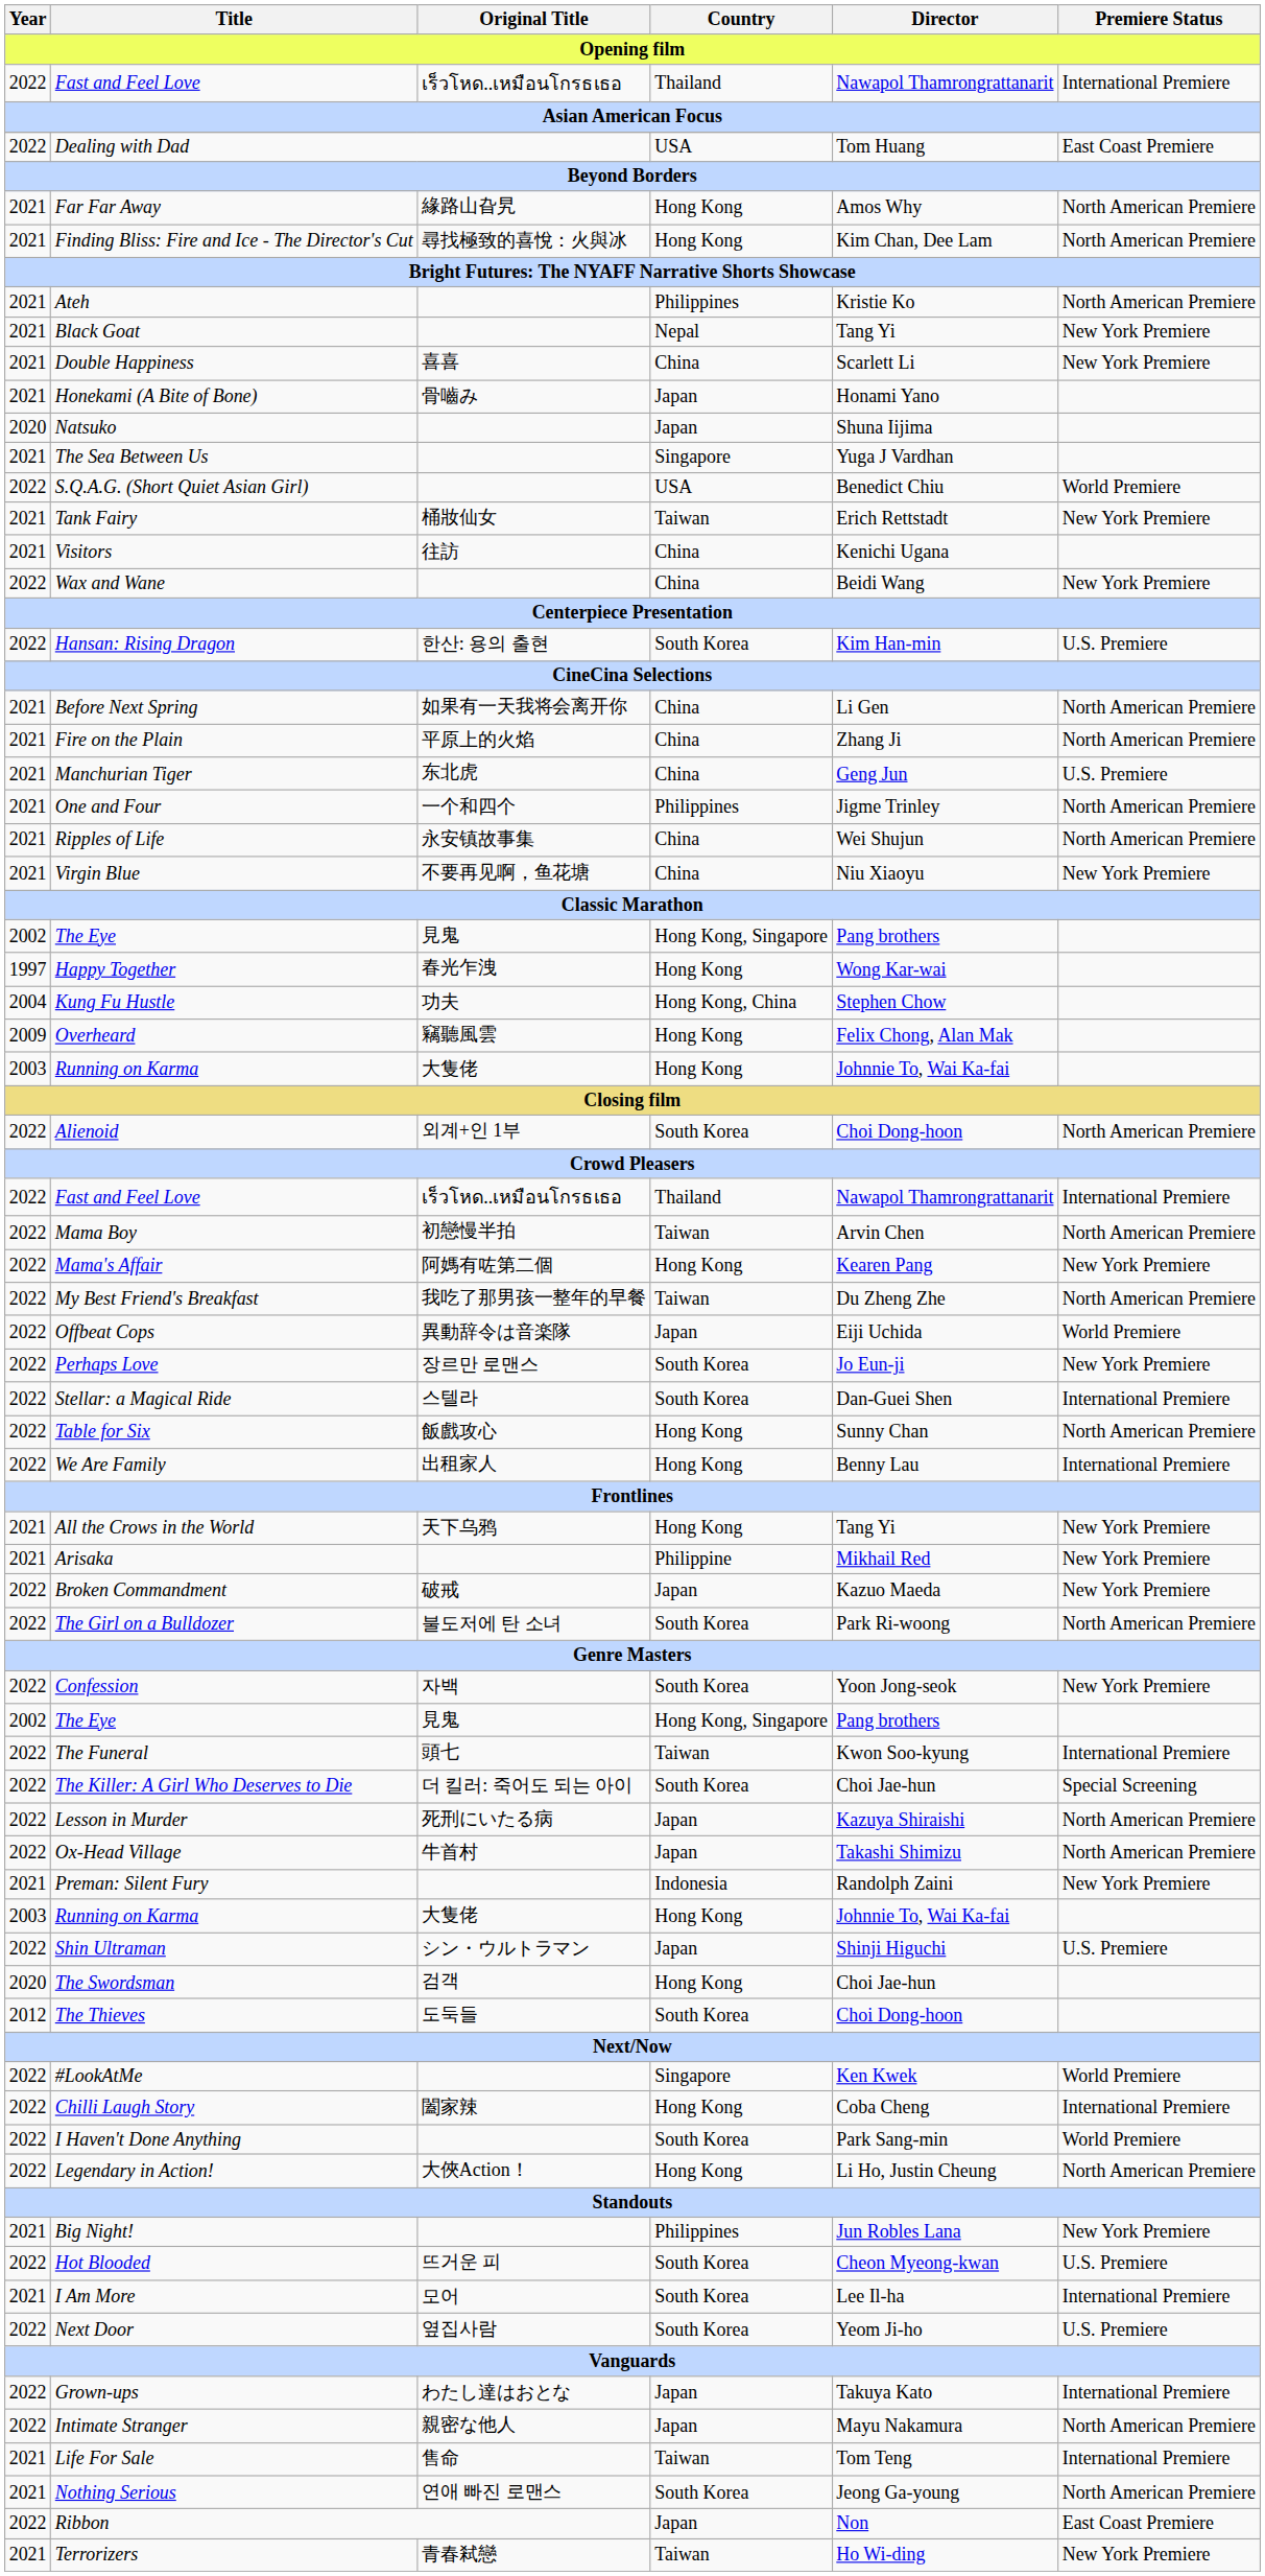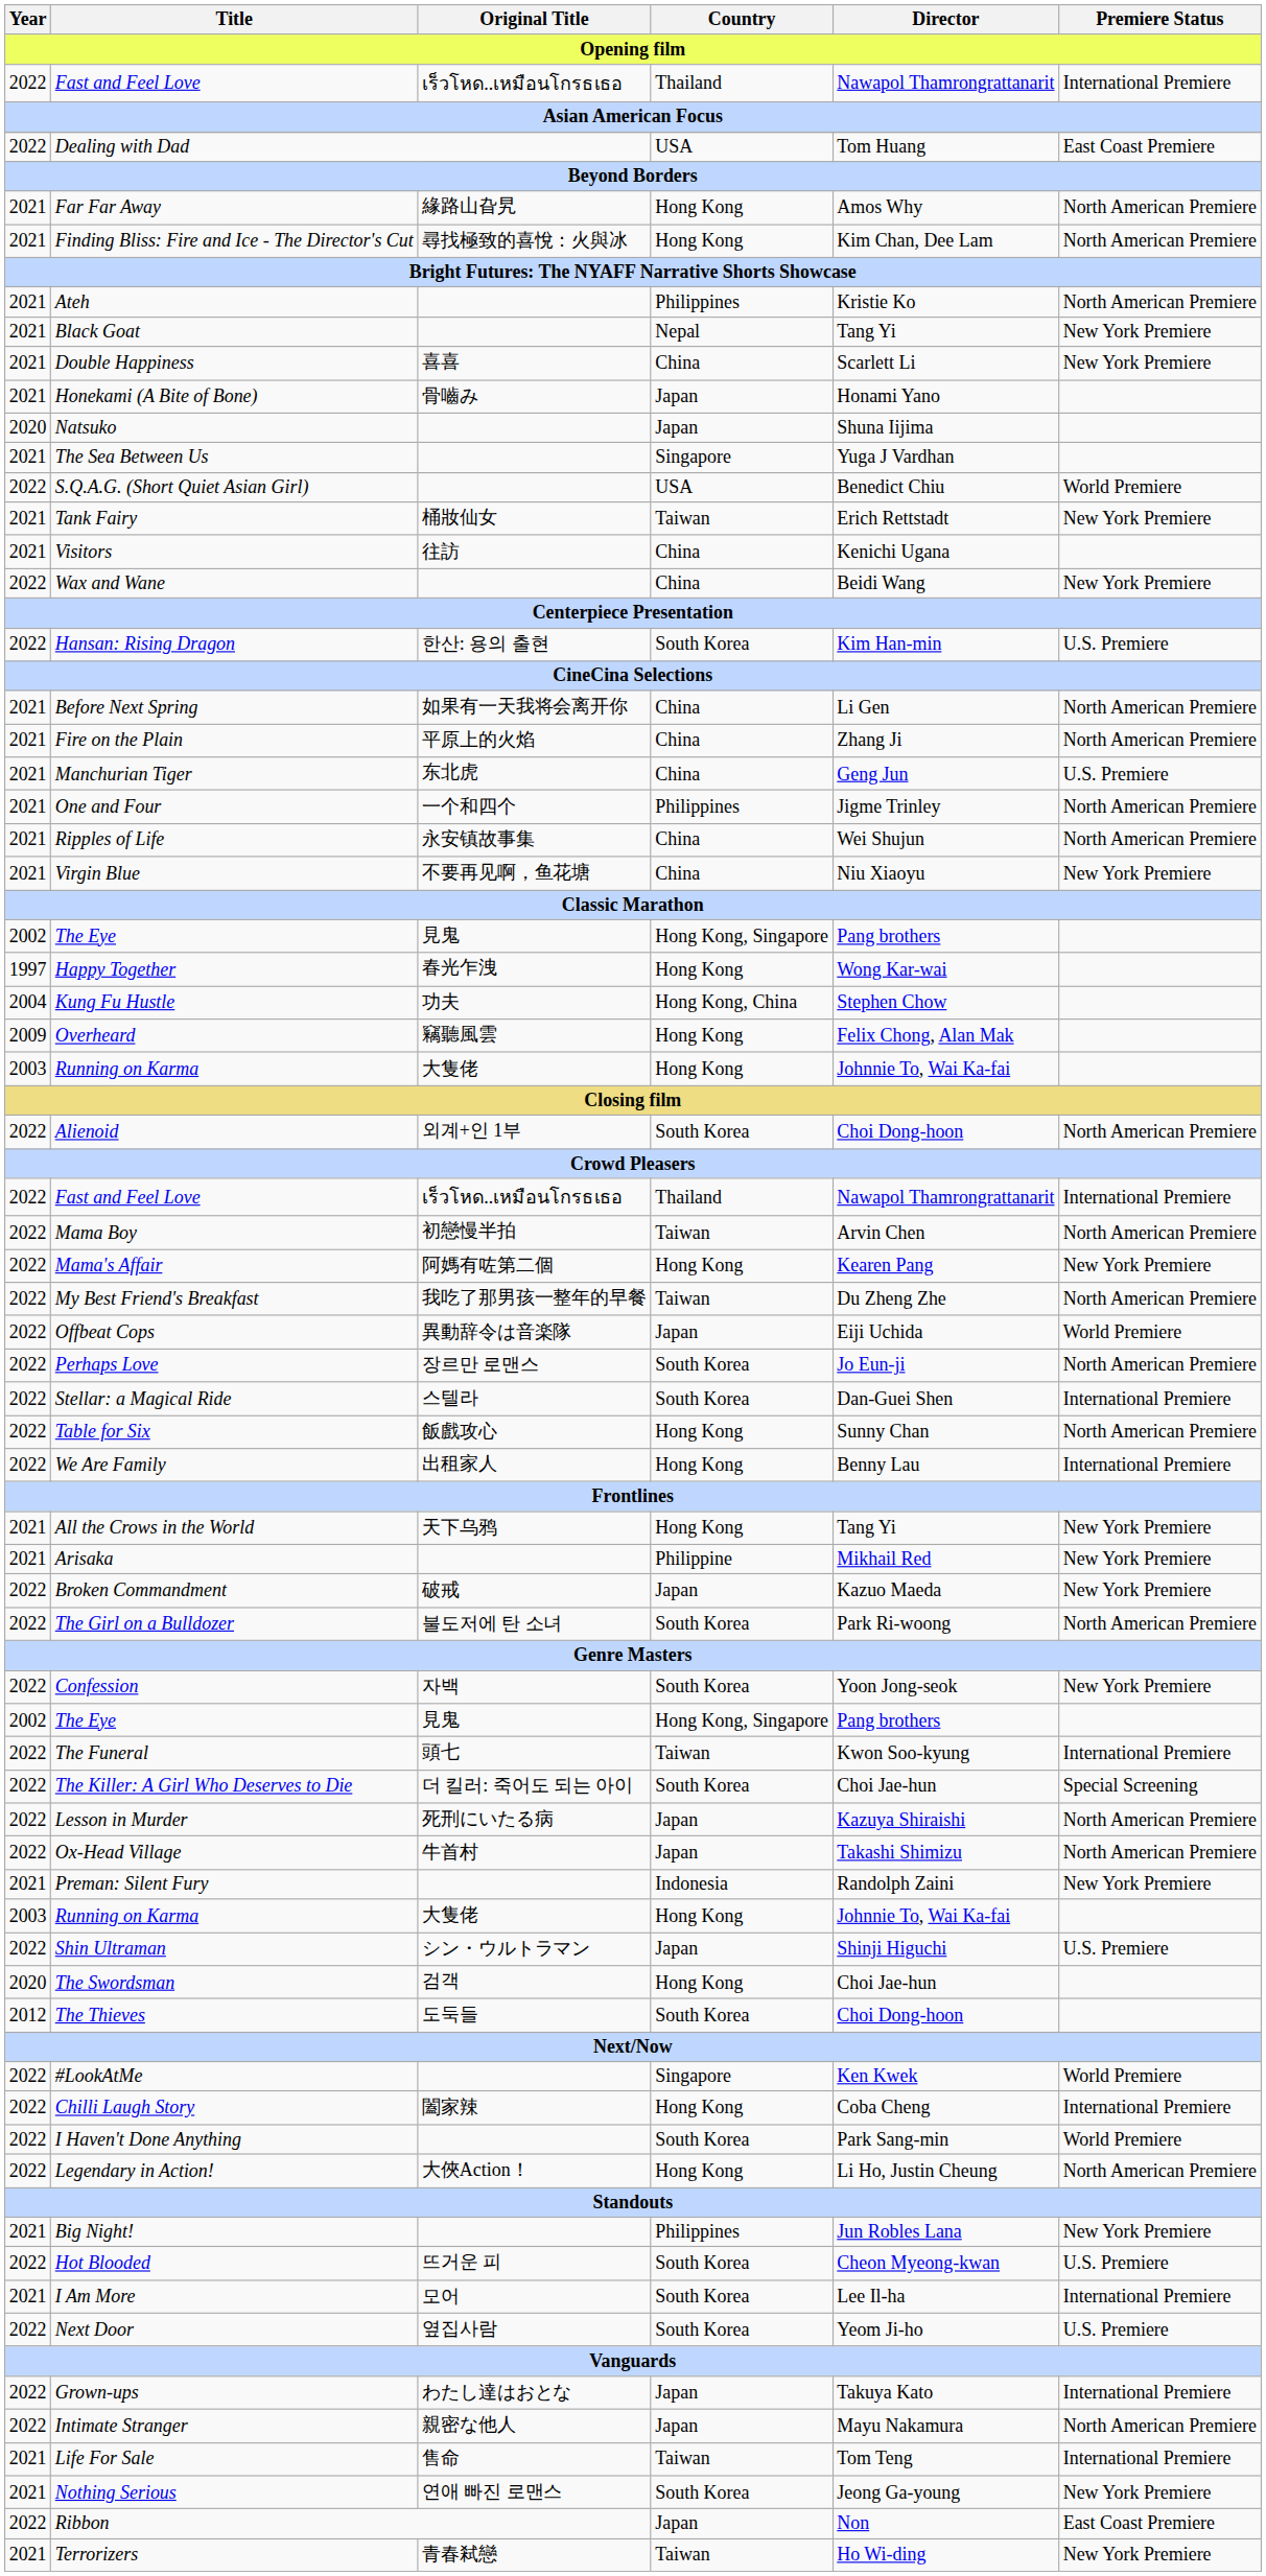Perhaps Love | Premiere Status: New York Premiere -> North American Premiere
Nothing Serious | Premiere Status: North American Premiere -> New York Premiere
